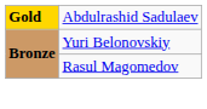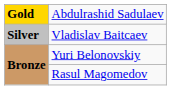+ row: Silver | Vladislav Baitcaev
